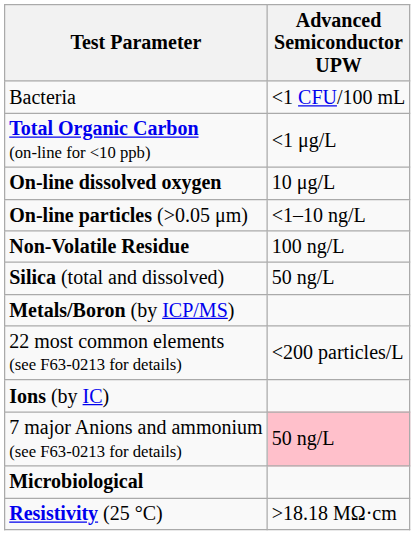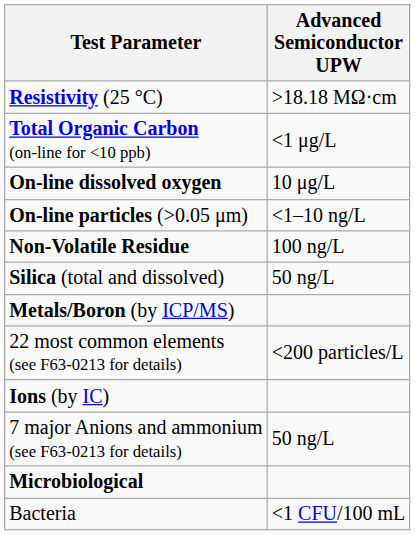rows swapped: Resistivity (25 °C) <-> Bacteria
7 major Anions and ammonium (see F63-0213 for details) | Advanced Semiconductor UPW: pink background -> no background
